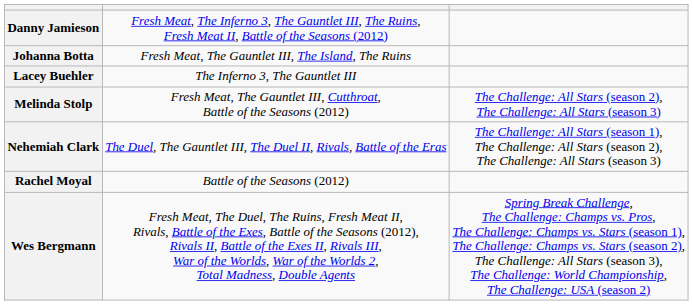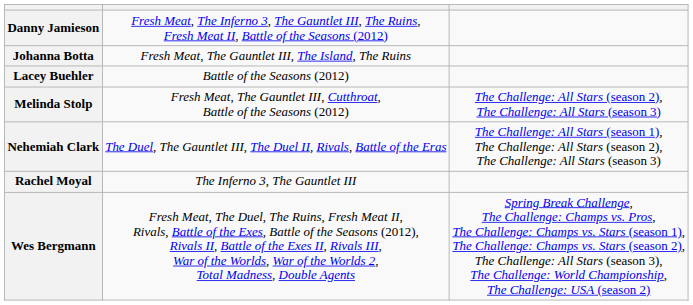Lacey Buehler | column 2: The Inferno 3, The Gauntlet III -> Battle of the Seasons (2012)
Rachel Moyal | column 2: Battle of the Seasons (2012) -> The Inferno 3, The Gauntlet III
